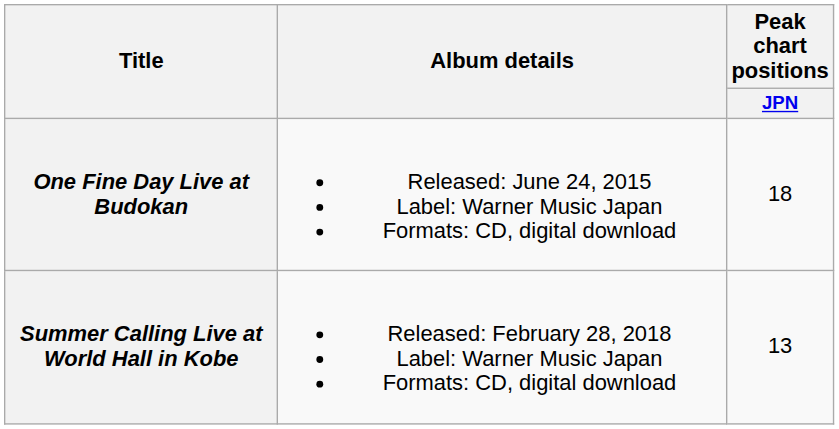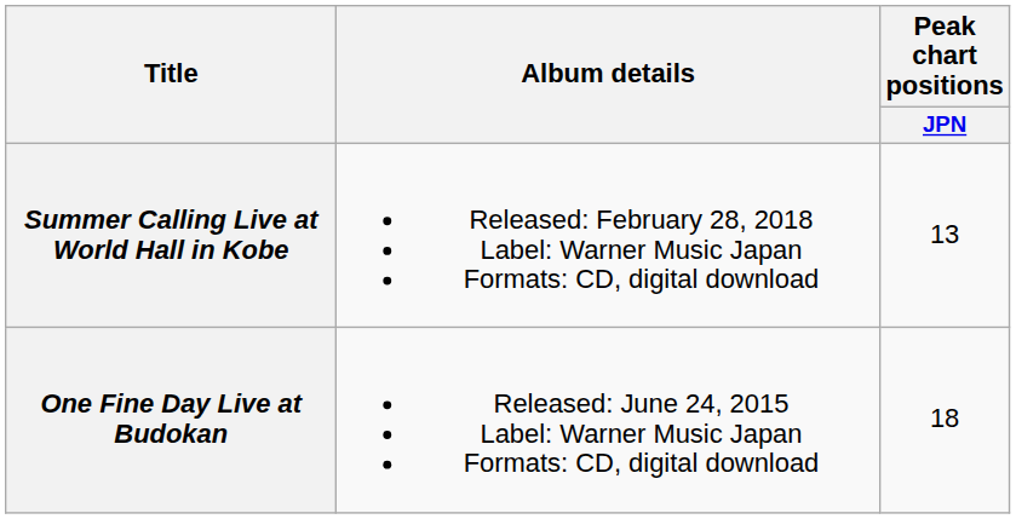rows swapped: One Fine Day Live at Budokan <-> Summer Calling Live at World Hall in Kobe
